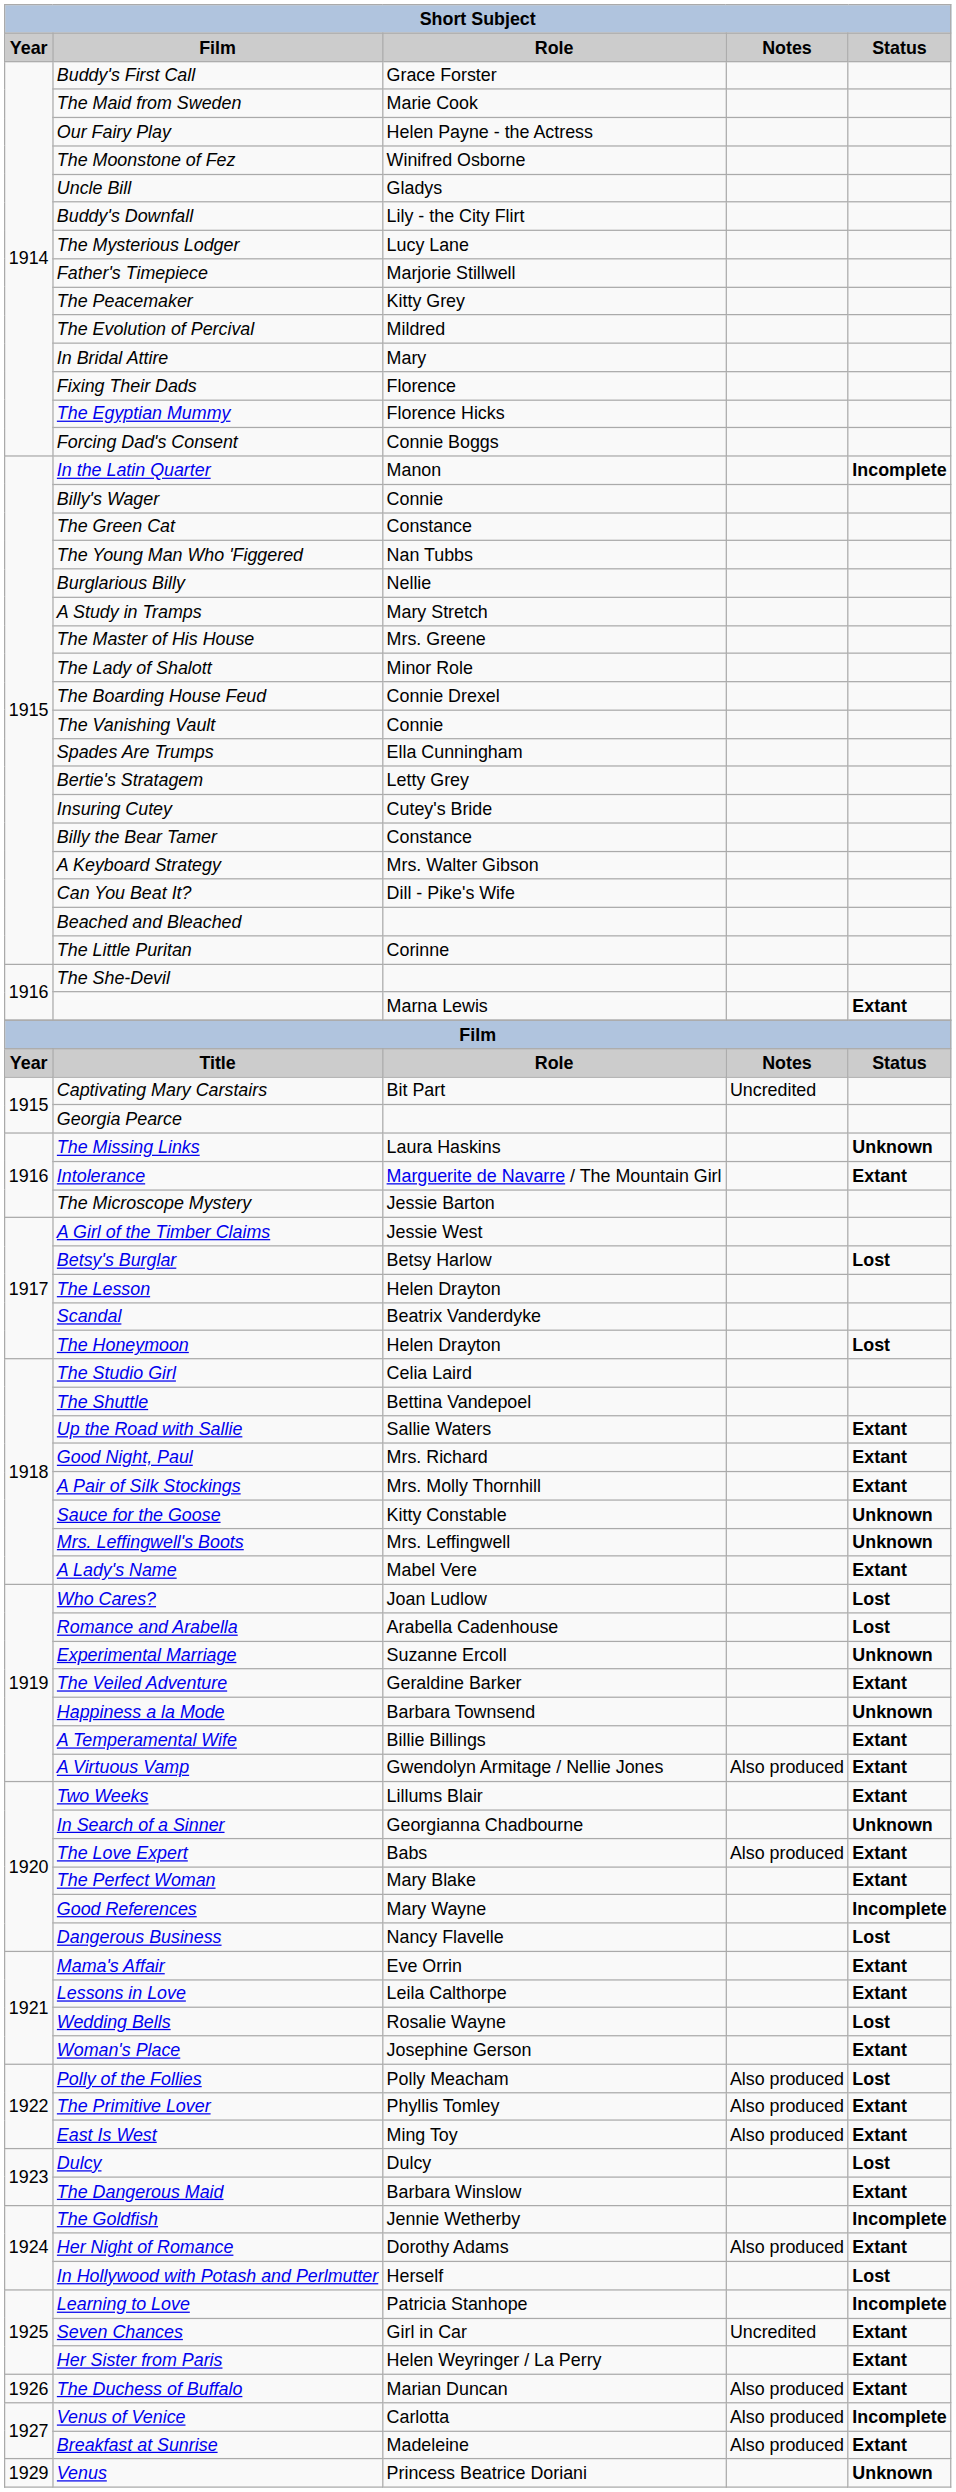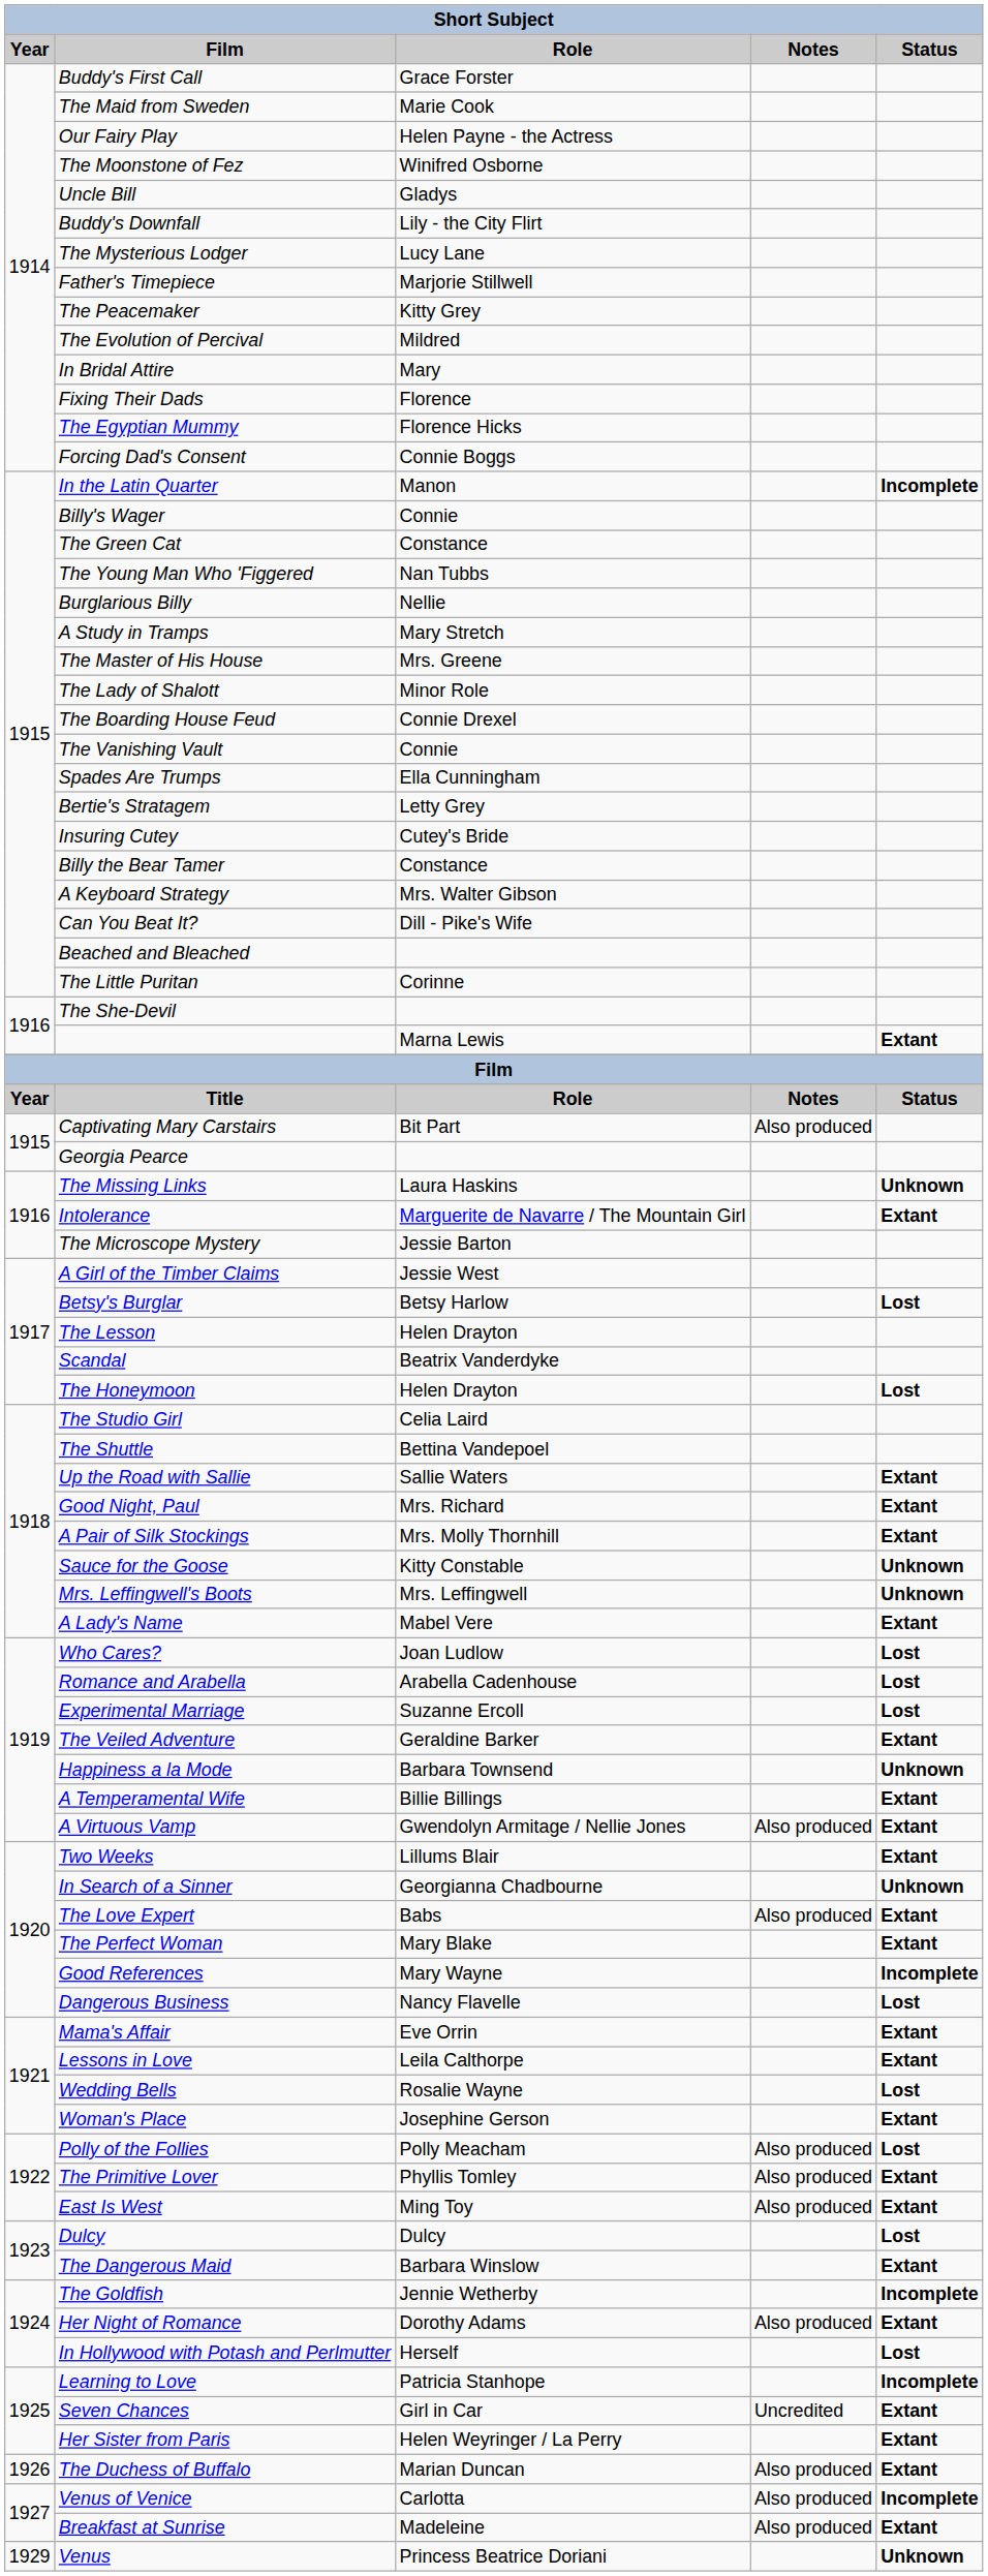Captivating Mary Carstairs | Notes: Uncredited -> Also produced
Experimental Marriage | Status: Unknown -> Lost
